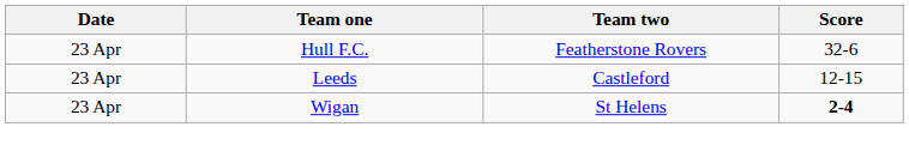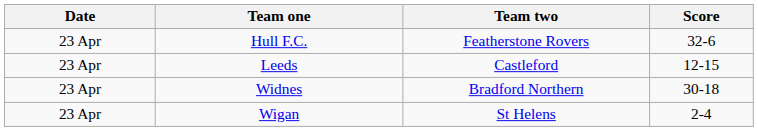+ row: 23 Apr | Widnes | Bradford Northern | 30-18
Wigan | Score: bold -> normal
